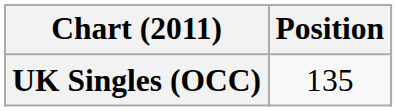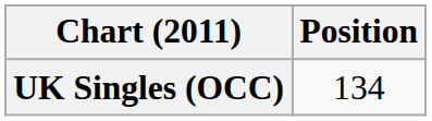UK Singles (OCC) | Position: 135 -> 134
